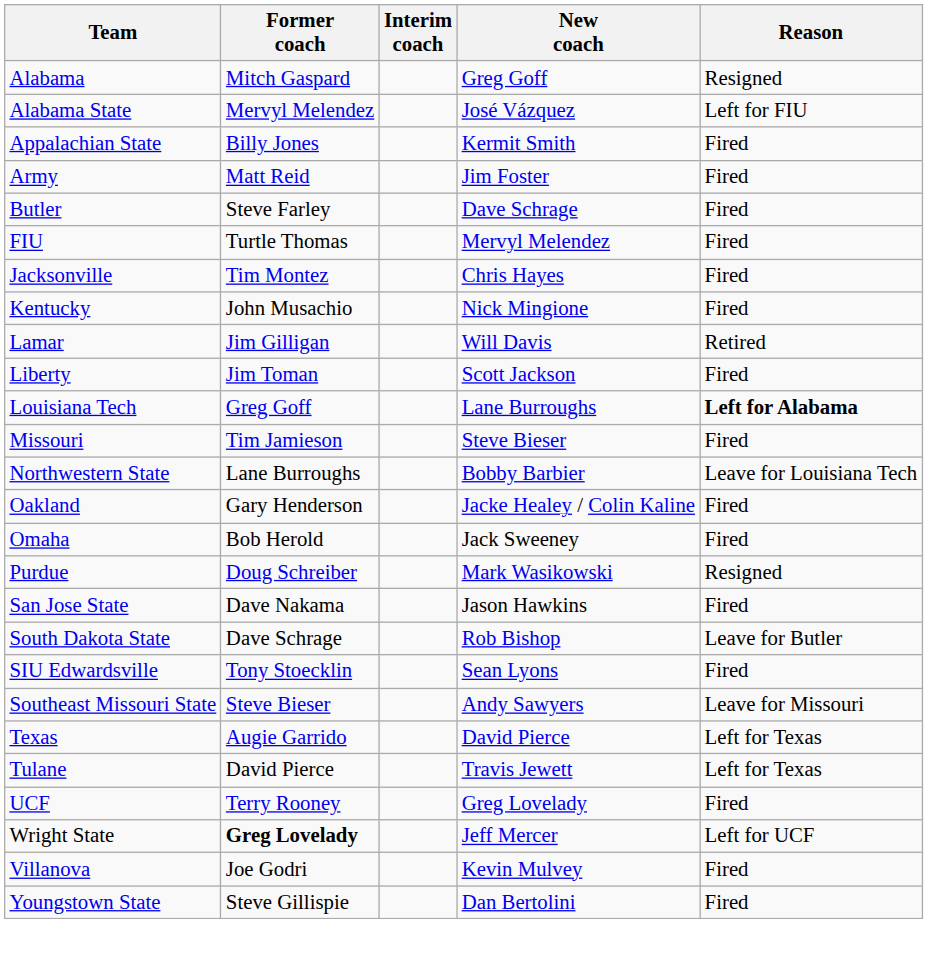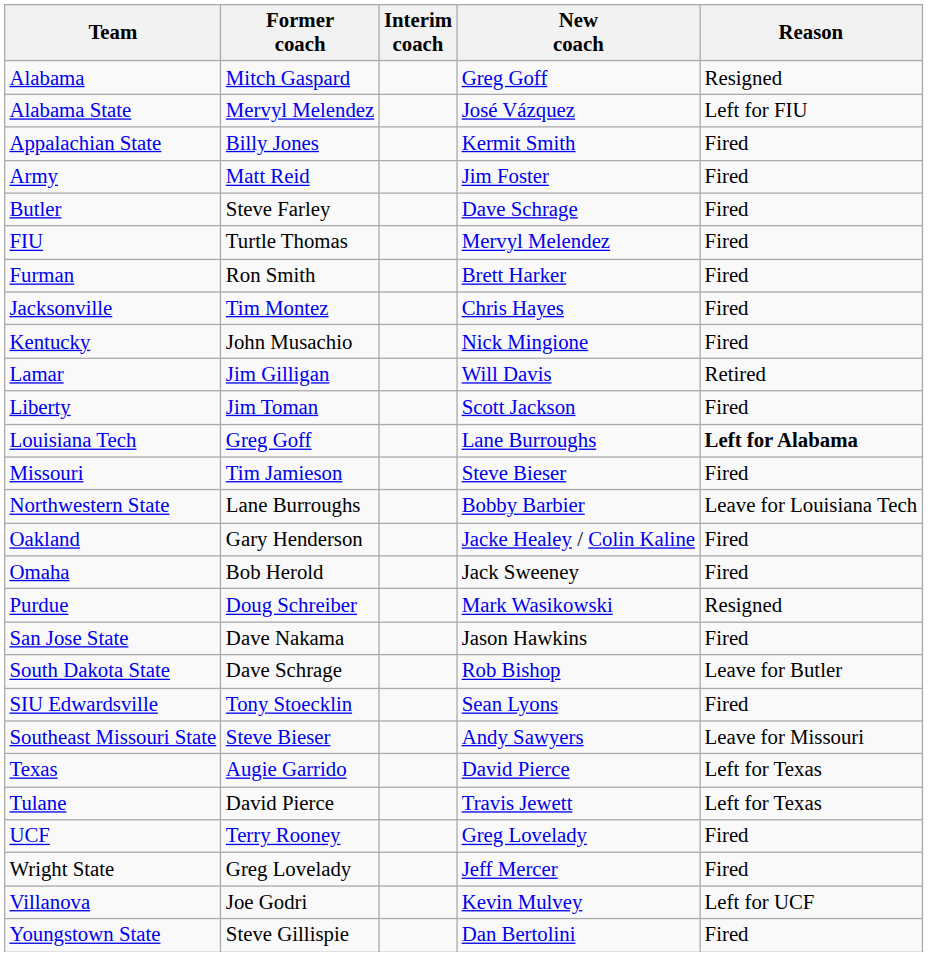+ row: Furman | Ron Smith | Brett Harker | Fired
Wright State | Former coach: bold -> normal
Wright State | Reason: Left for UCF -> Fired
Villanova | Reason: Fired -> Left for UCF
